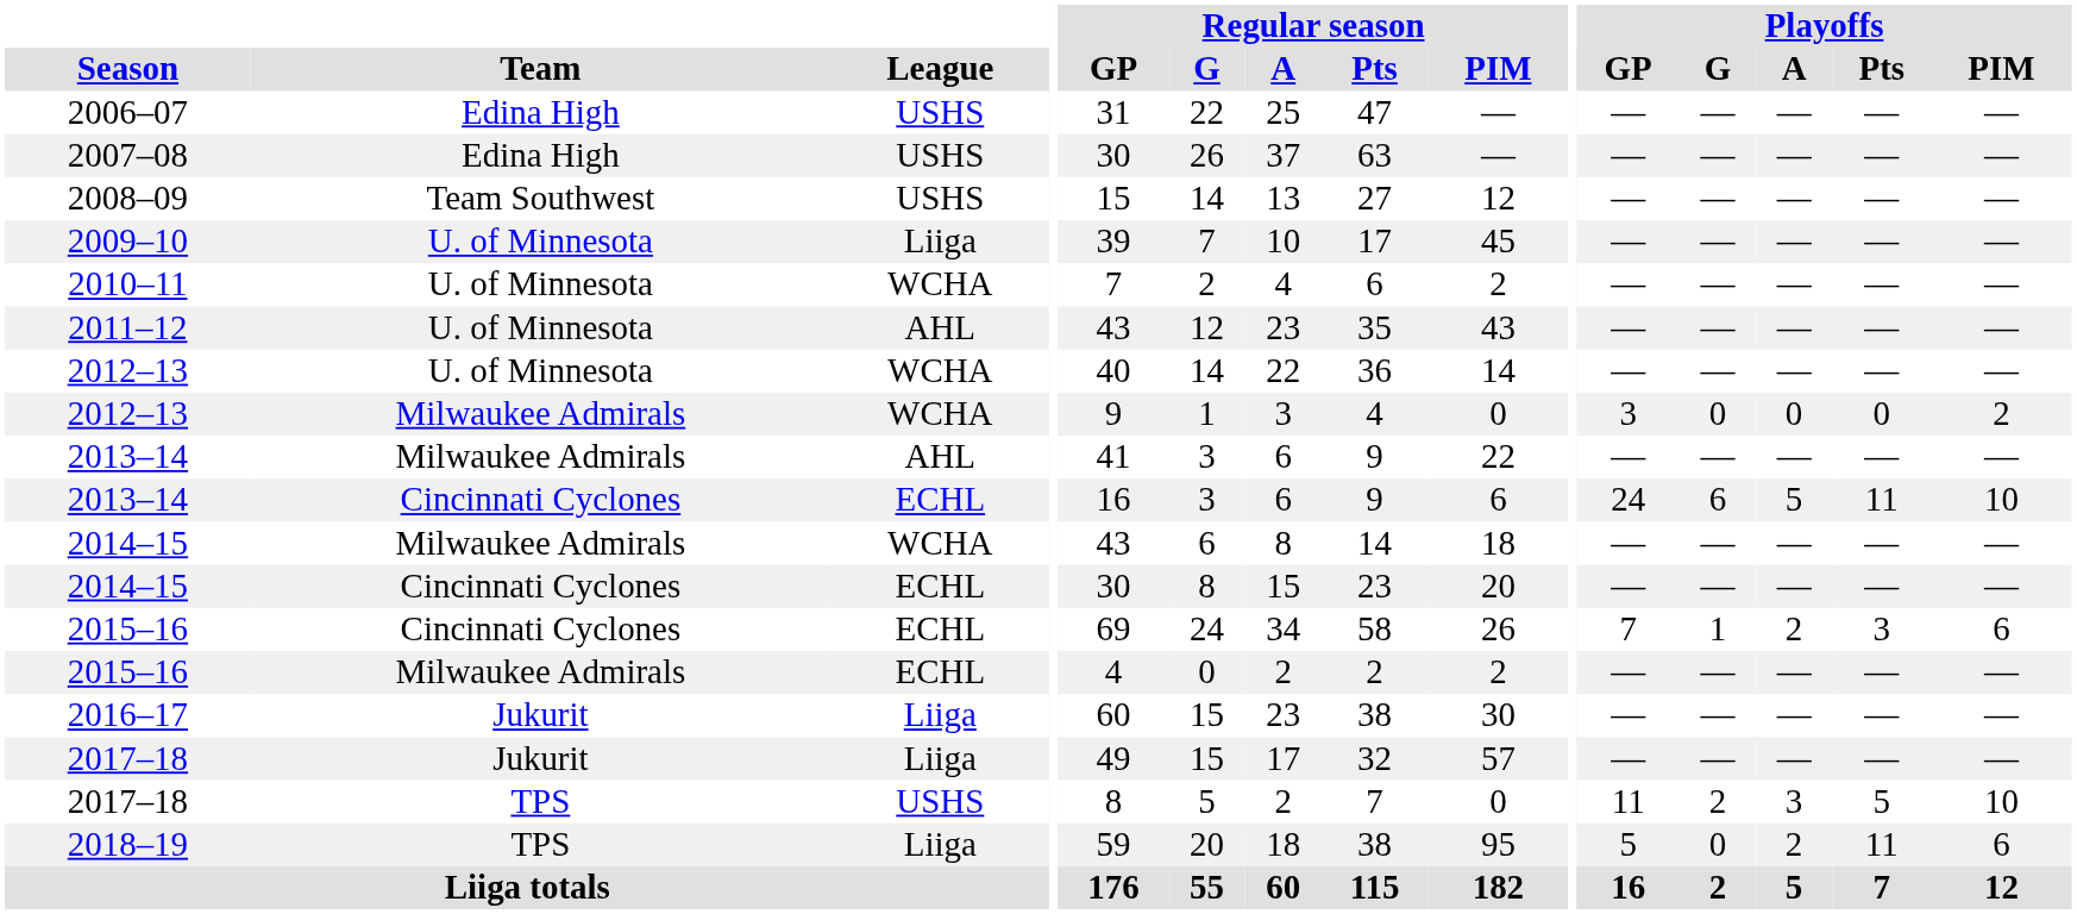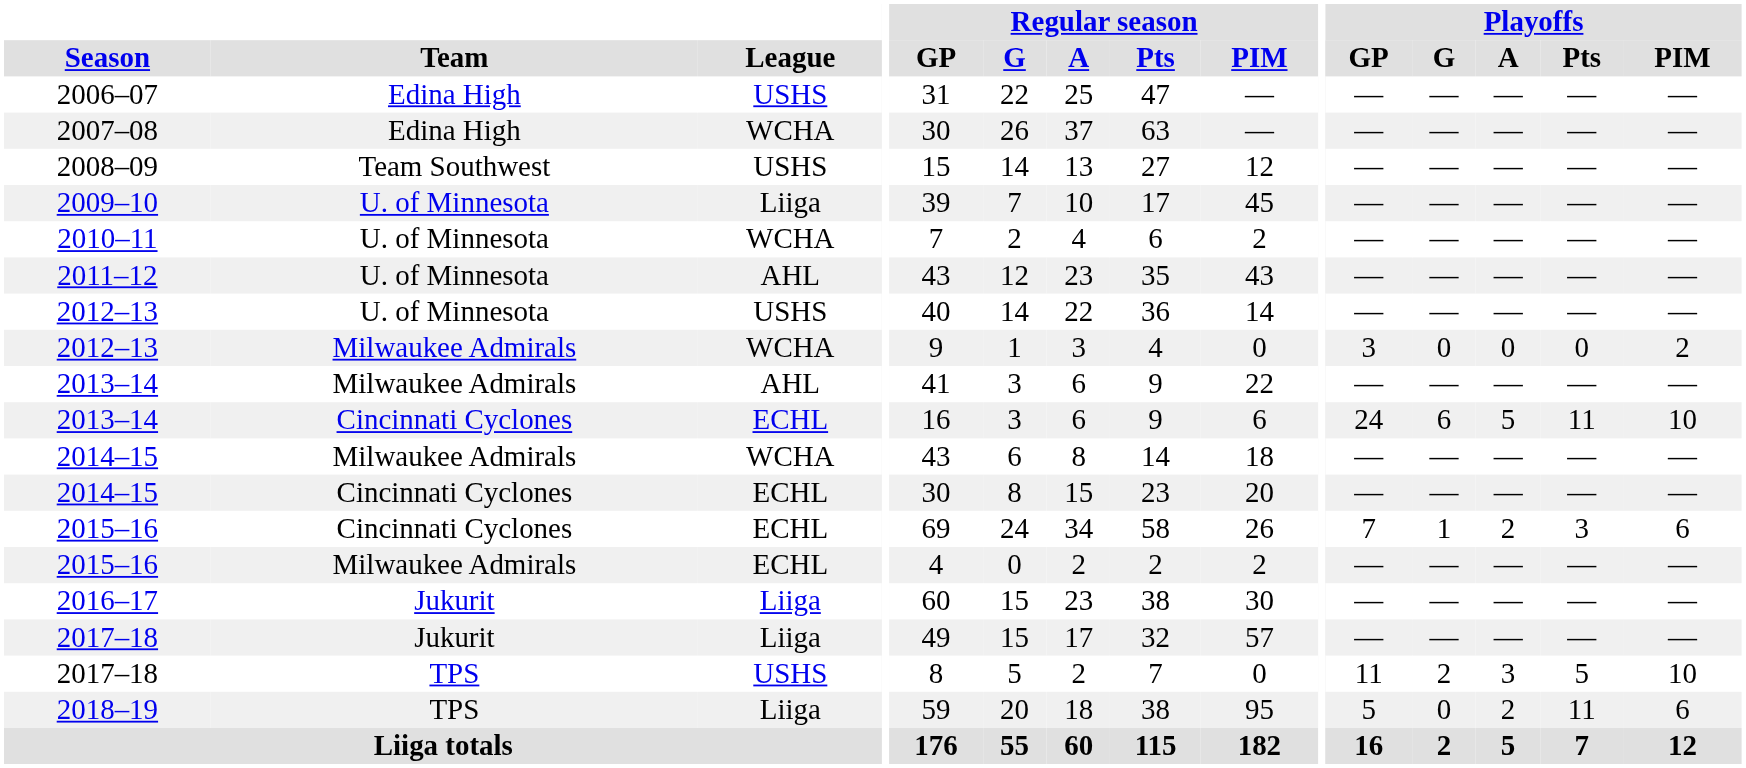2007–08 | League: USHS -> WCHA
2012–13 / U. of Minnesota | League: WCHA -> USHS
